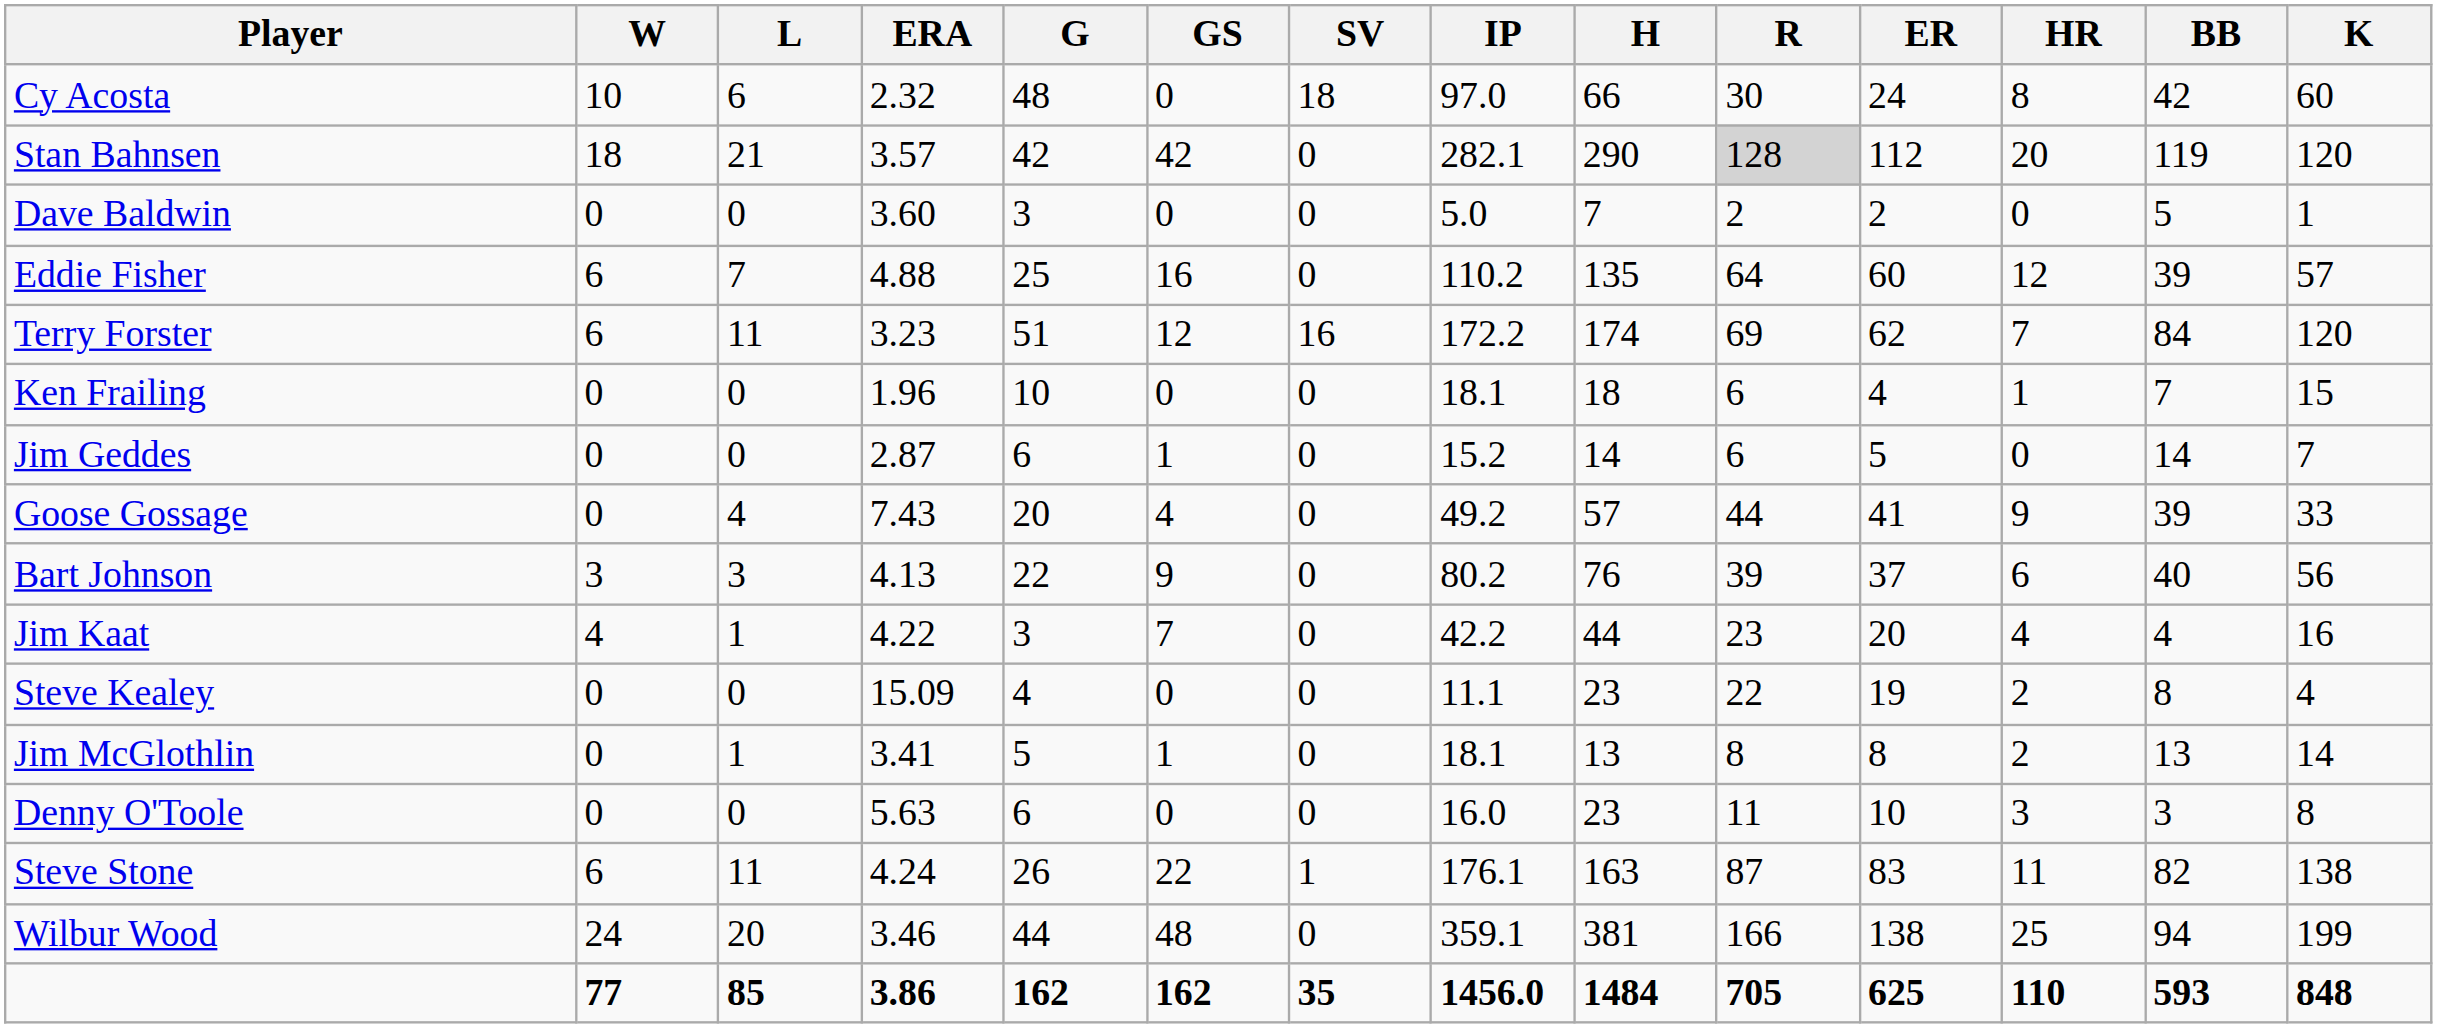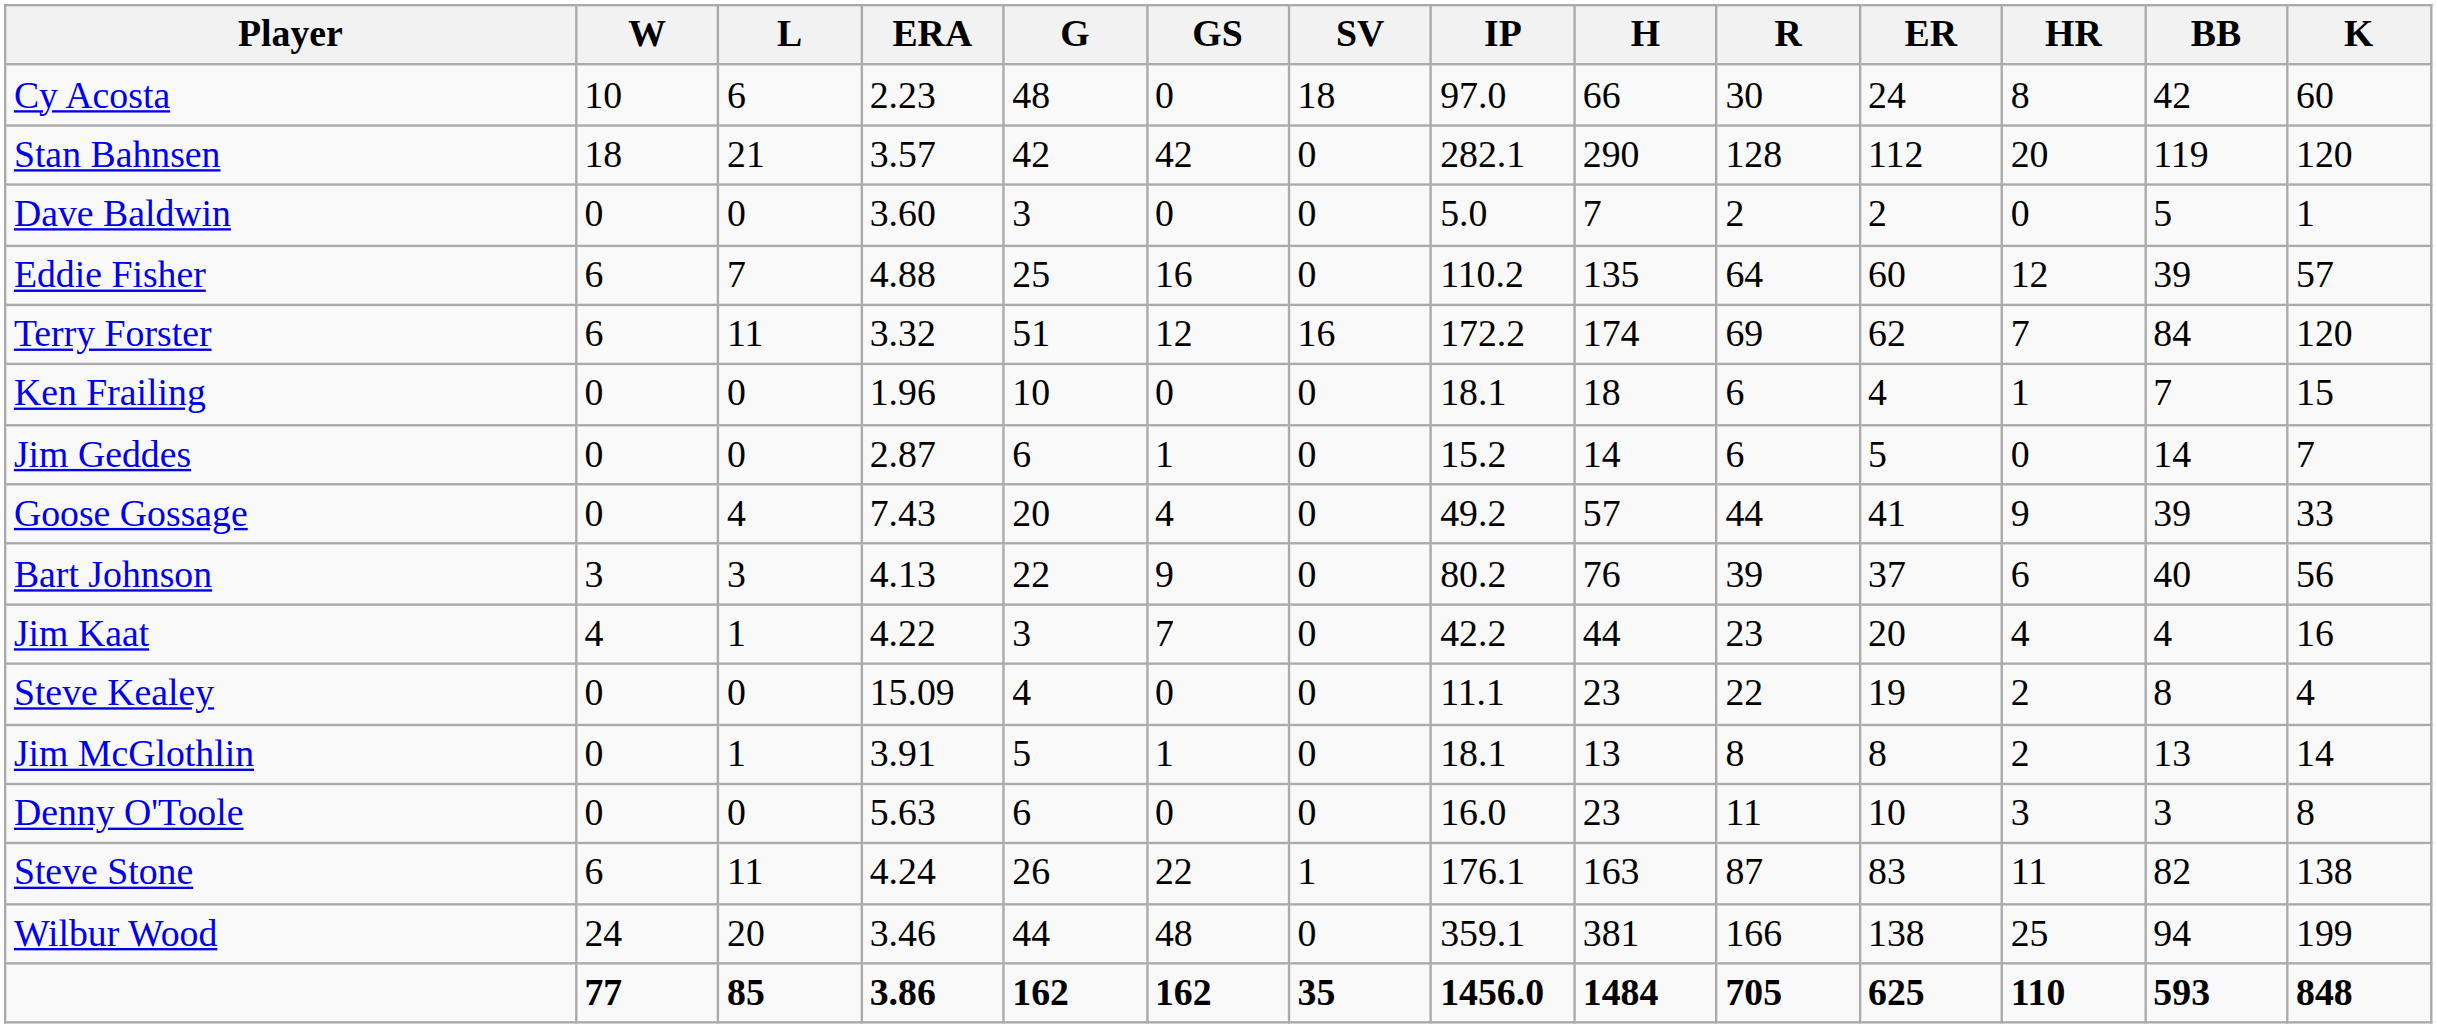Cy Acosta | ERA: 2.32 -> 2.23
Stan Bahnsen | R: lightgrey background -> no background
Terry Forster | ERA: 3.23 -> 3.32
Jim McGlothlin | ERA: 3.41 -> 3.91
